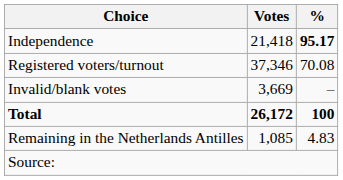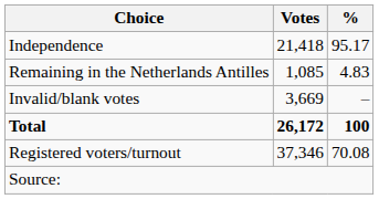Independence | %: bold -> normal
rows swapped: Remaining in the Netherlands Antilles <-> Registered voters/turnout
